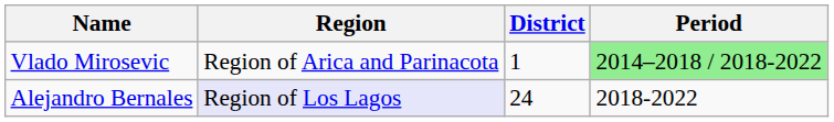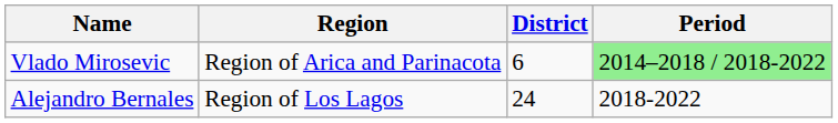Vlado Mirosevic | District: 1 -> 6
Alejandro Bernales | Region: lavender background -> no background
